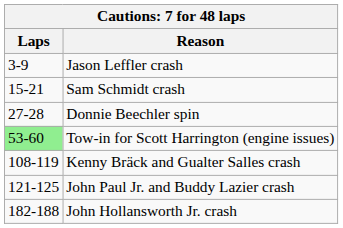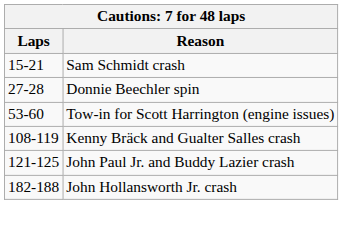- row: 3-9 | Jason Leffler crash
Tow-in for Scott Harrington (engine issues) | Laps: lightgreen background -> no background
